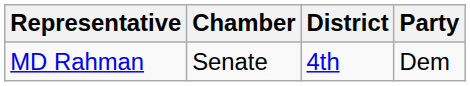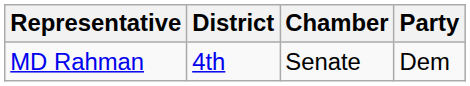columns swapped: Chamber <-> District
